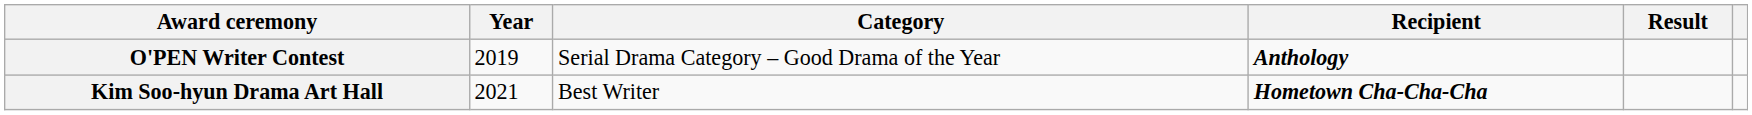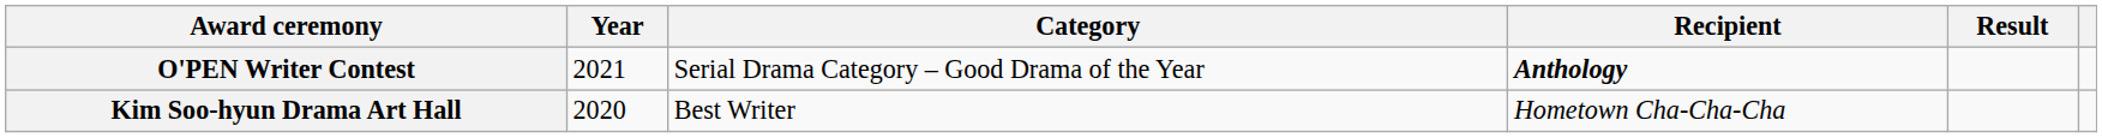O'PEN Writer Contest | Year: 2019 -> 2021
Kim Soo-hyun Drama Art Hall | Year: 2021 -> 2020
Kim Soo-hyun Drama Art Hall | Recipient: bold -> normal
